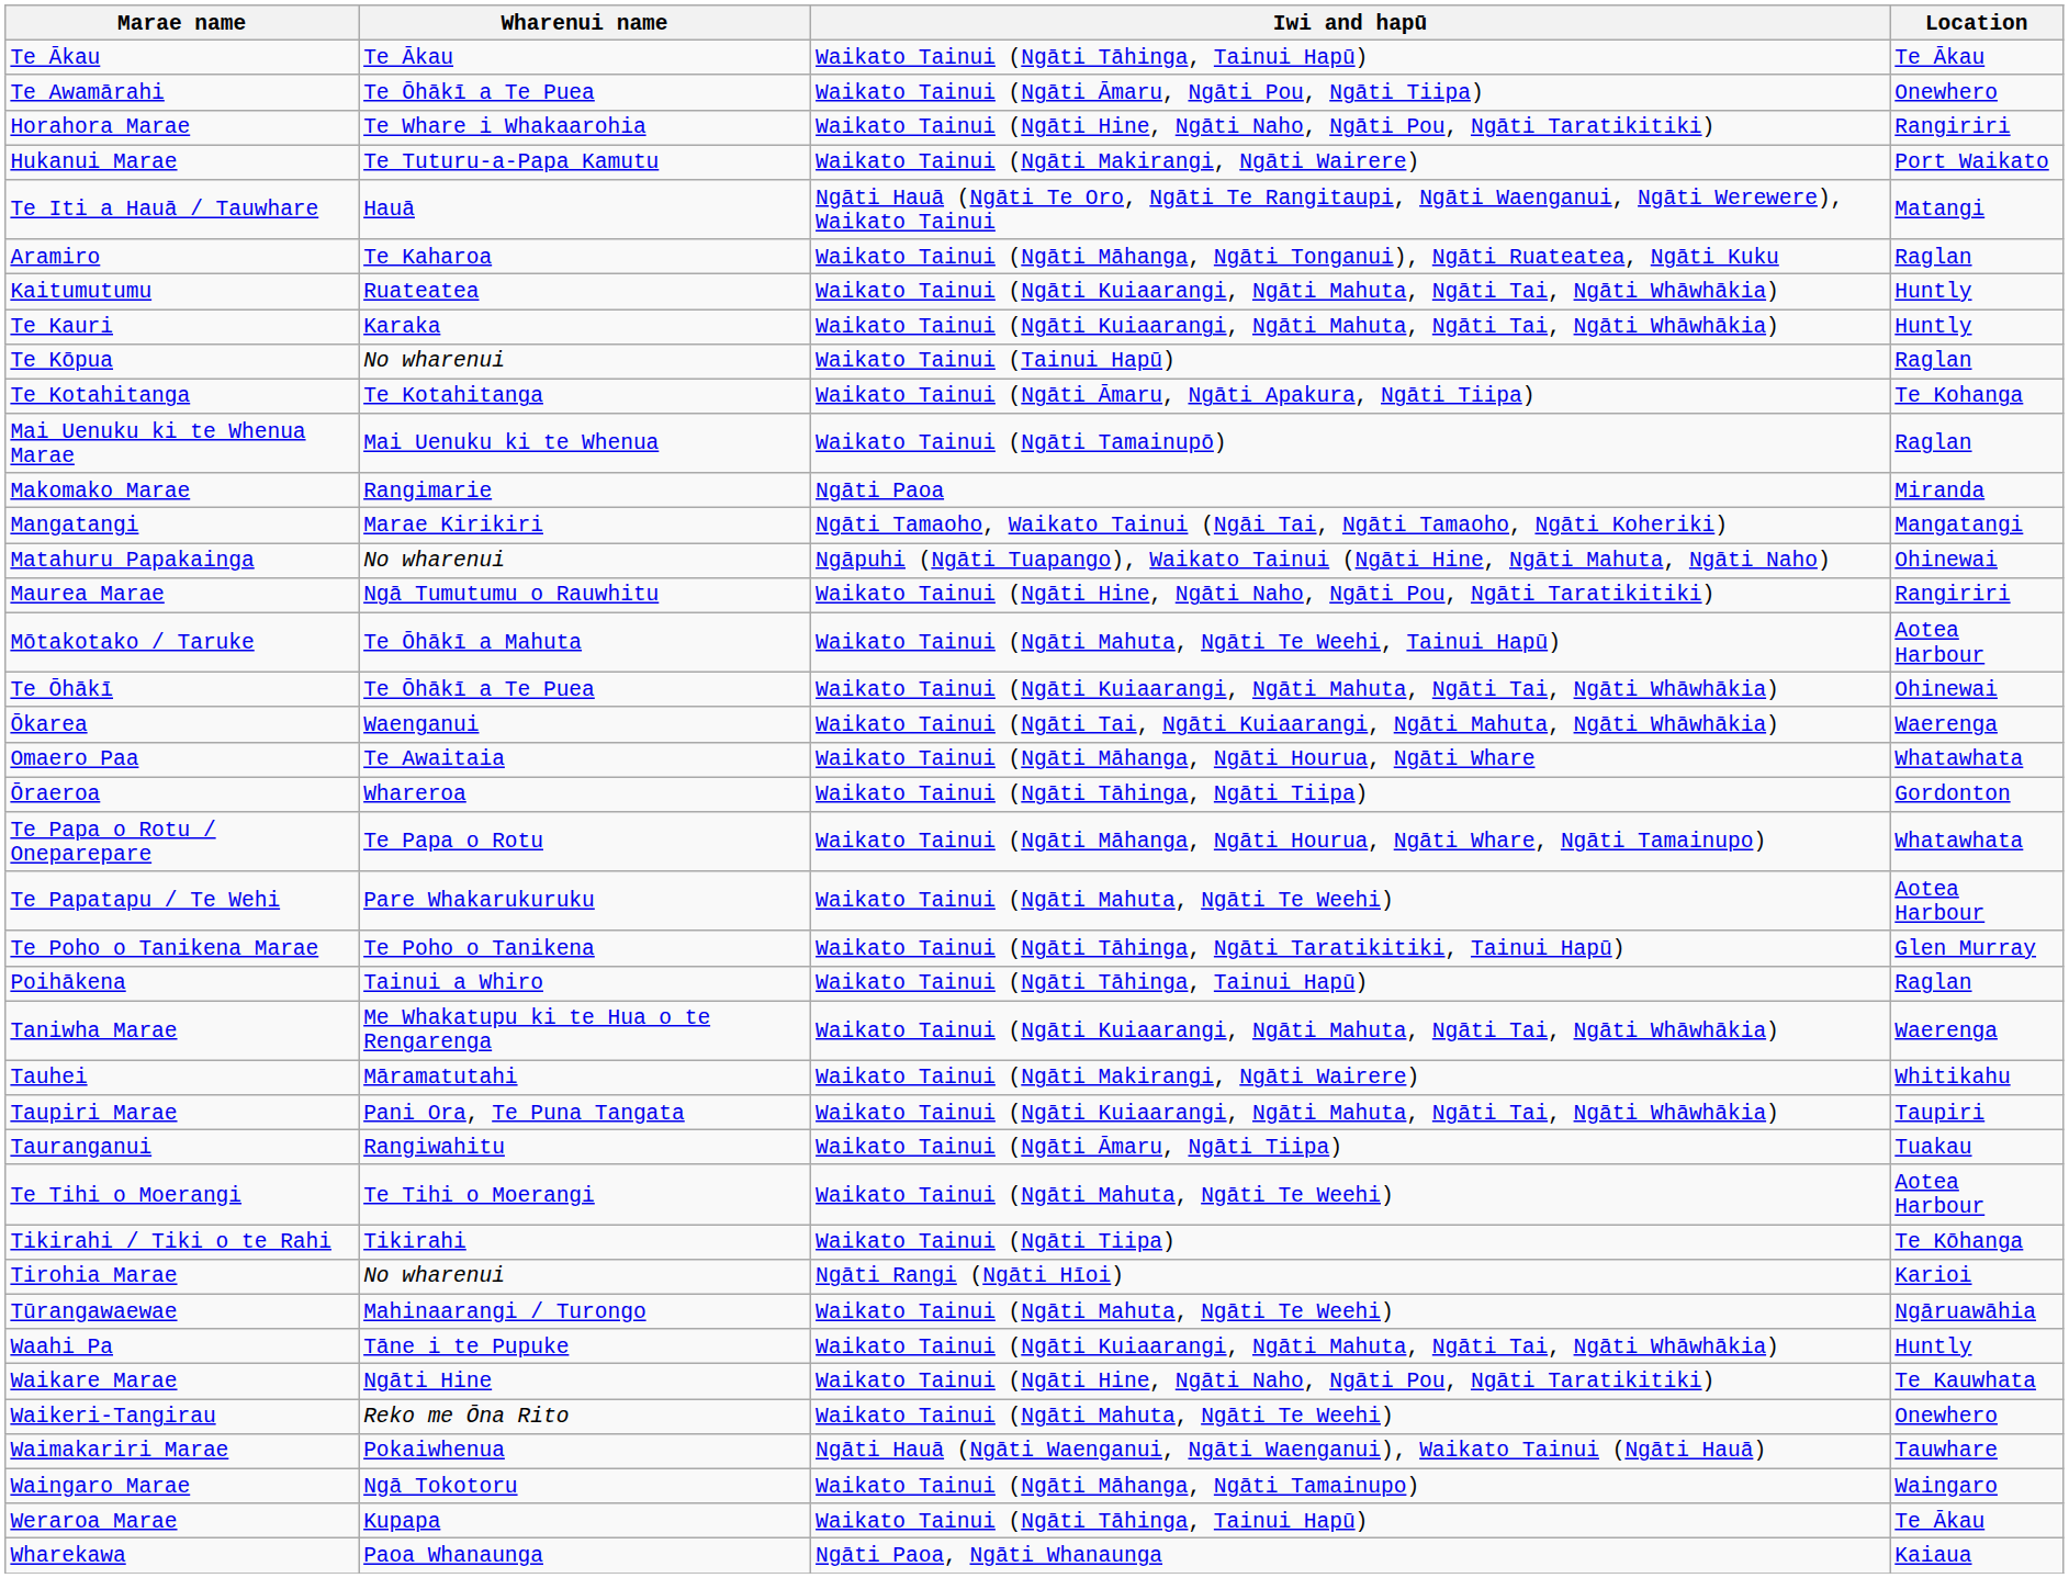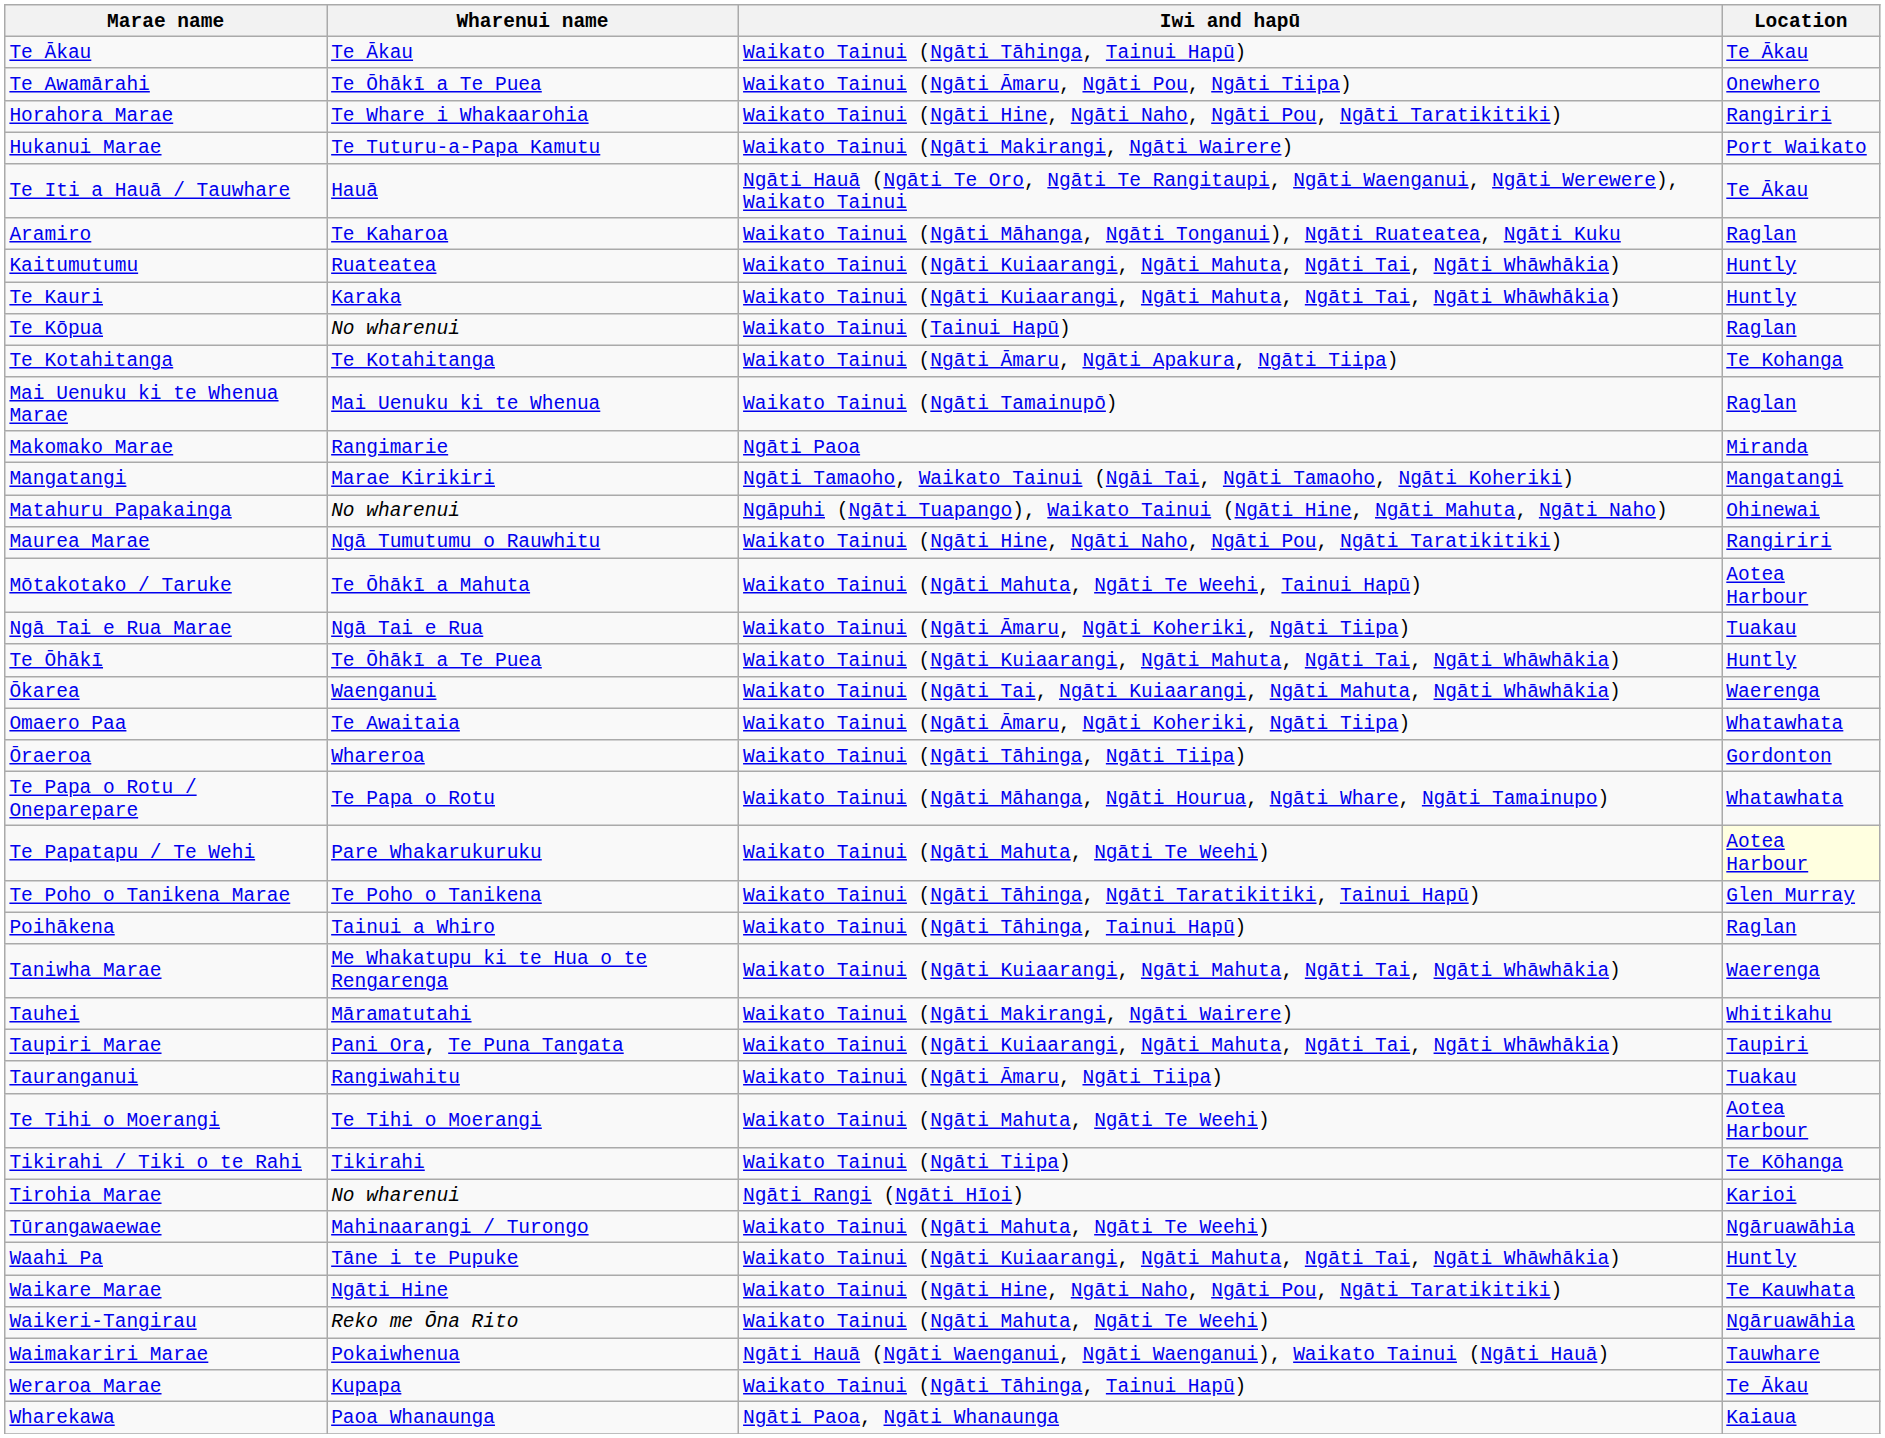Te Iti a Hauā / Tauwhare | Location: Matangi -> Te Ākau
+ row: Ngā Tai e Rua Marae | Ngā Tai e Rua | Waikato Tainui (Ngāti Āmaru, Ngāti Koheriki, Ngāti Tiipa) | Tuakau
Te Ōhākī | Location: Ohinewai -> Huntly
Omaero Paa | Iwi and hapū: Waikato Tainui (Ngāti Māhanga, Ngāti Hourua, Ngāti Whare -> Waikato Tainui (Ngāti Āmaru, Ngāti Koheriki, Ngāti Tiipa)
Te Papatapu / Te Wehi | Location: no background -> lightyellow background
Waikeri-Tangirau | Location: Onewhero -> Ngāruawāhia
- row: Waingaro Marae | Ngā Tokotoru | Waikato Tainui (Ngāti Māhanga, Ngāti Tamainupo) | Waingaro
